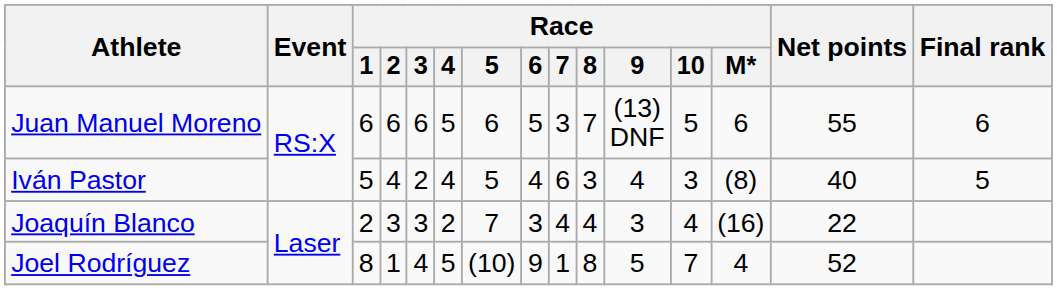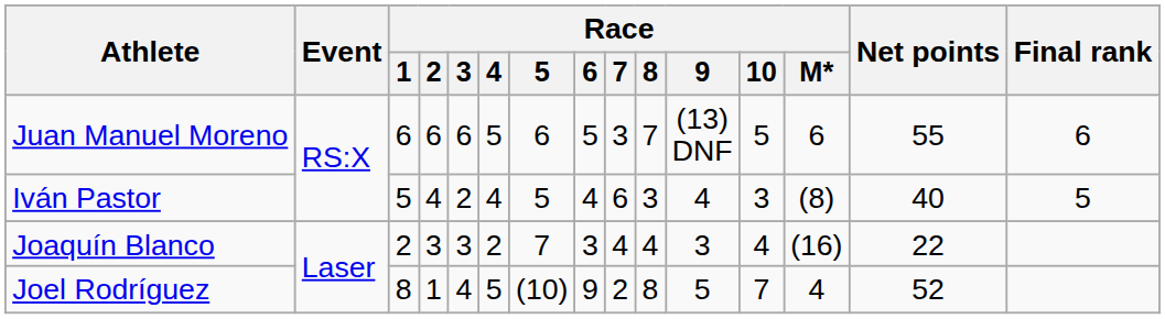Joel Rodríguez | Race / 7: 1 -> 2
